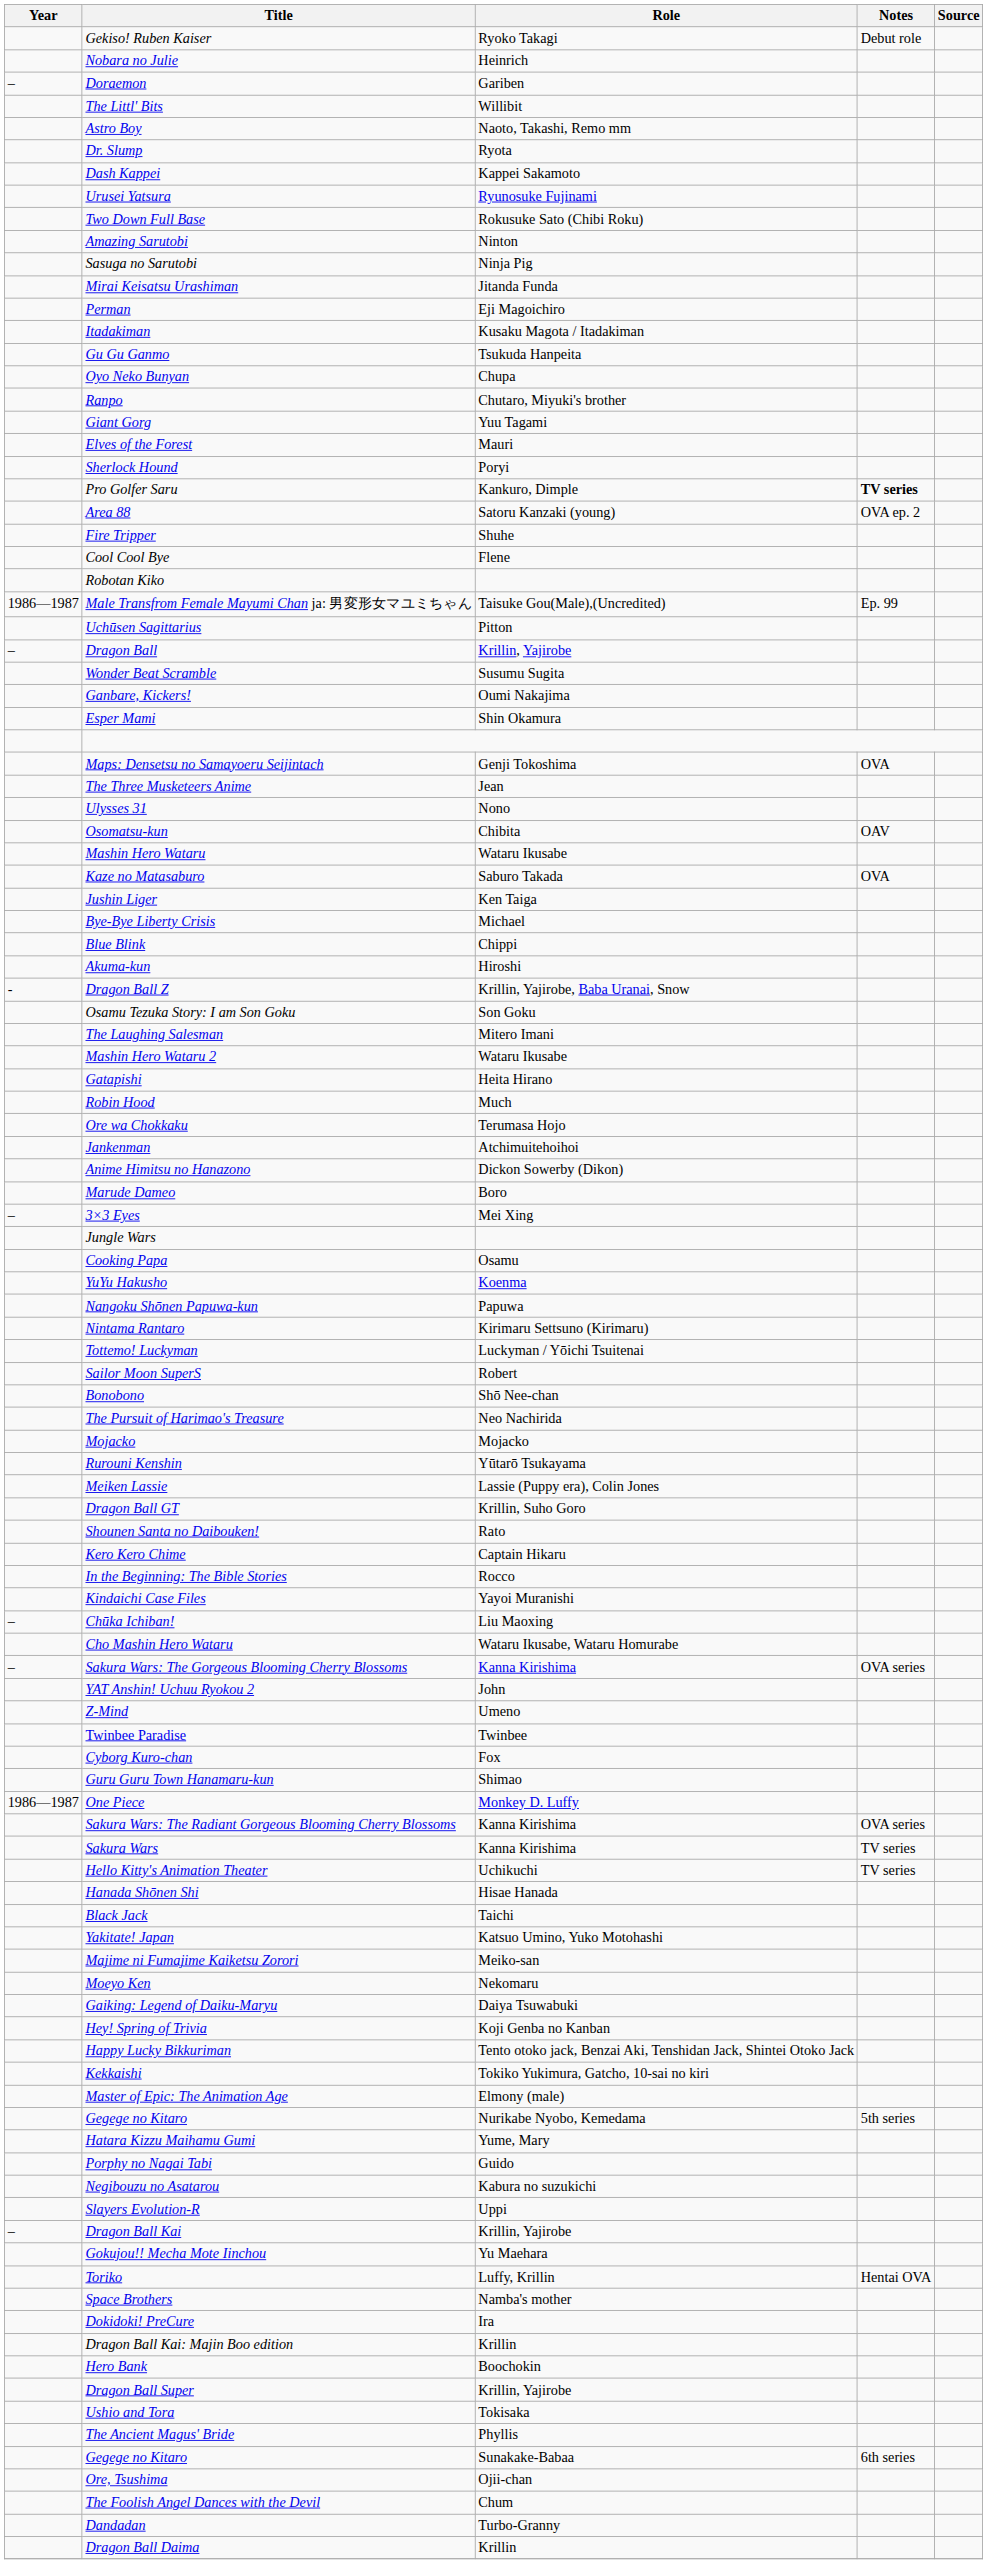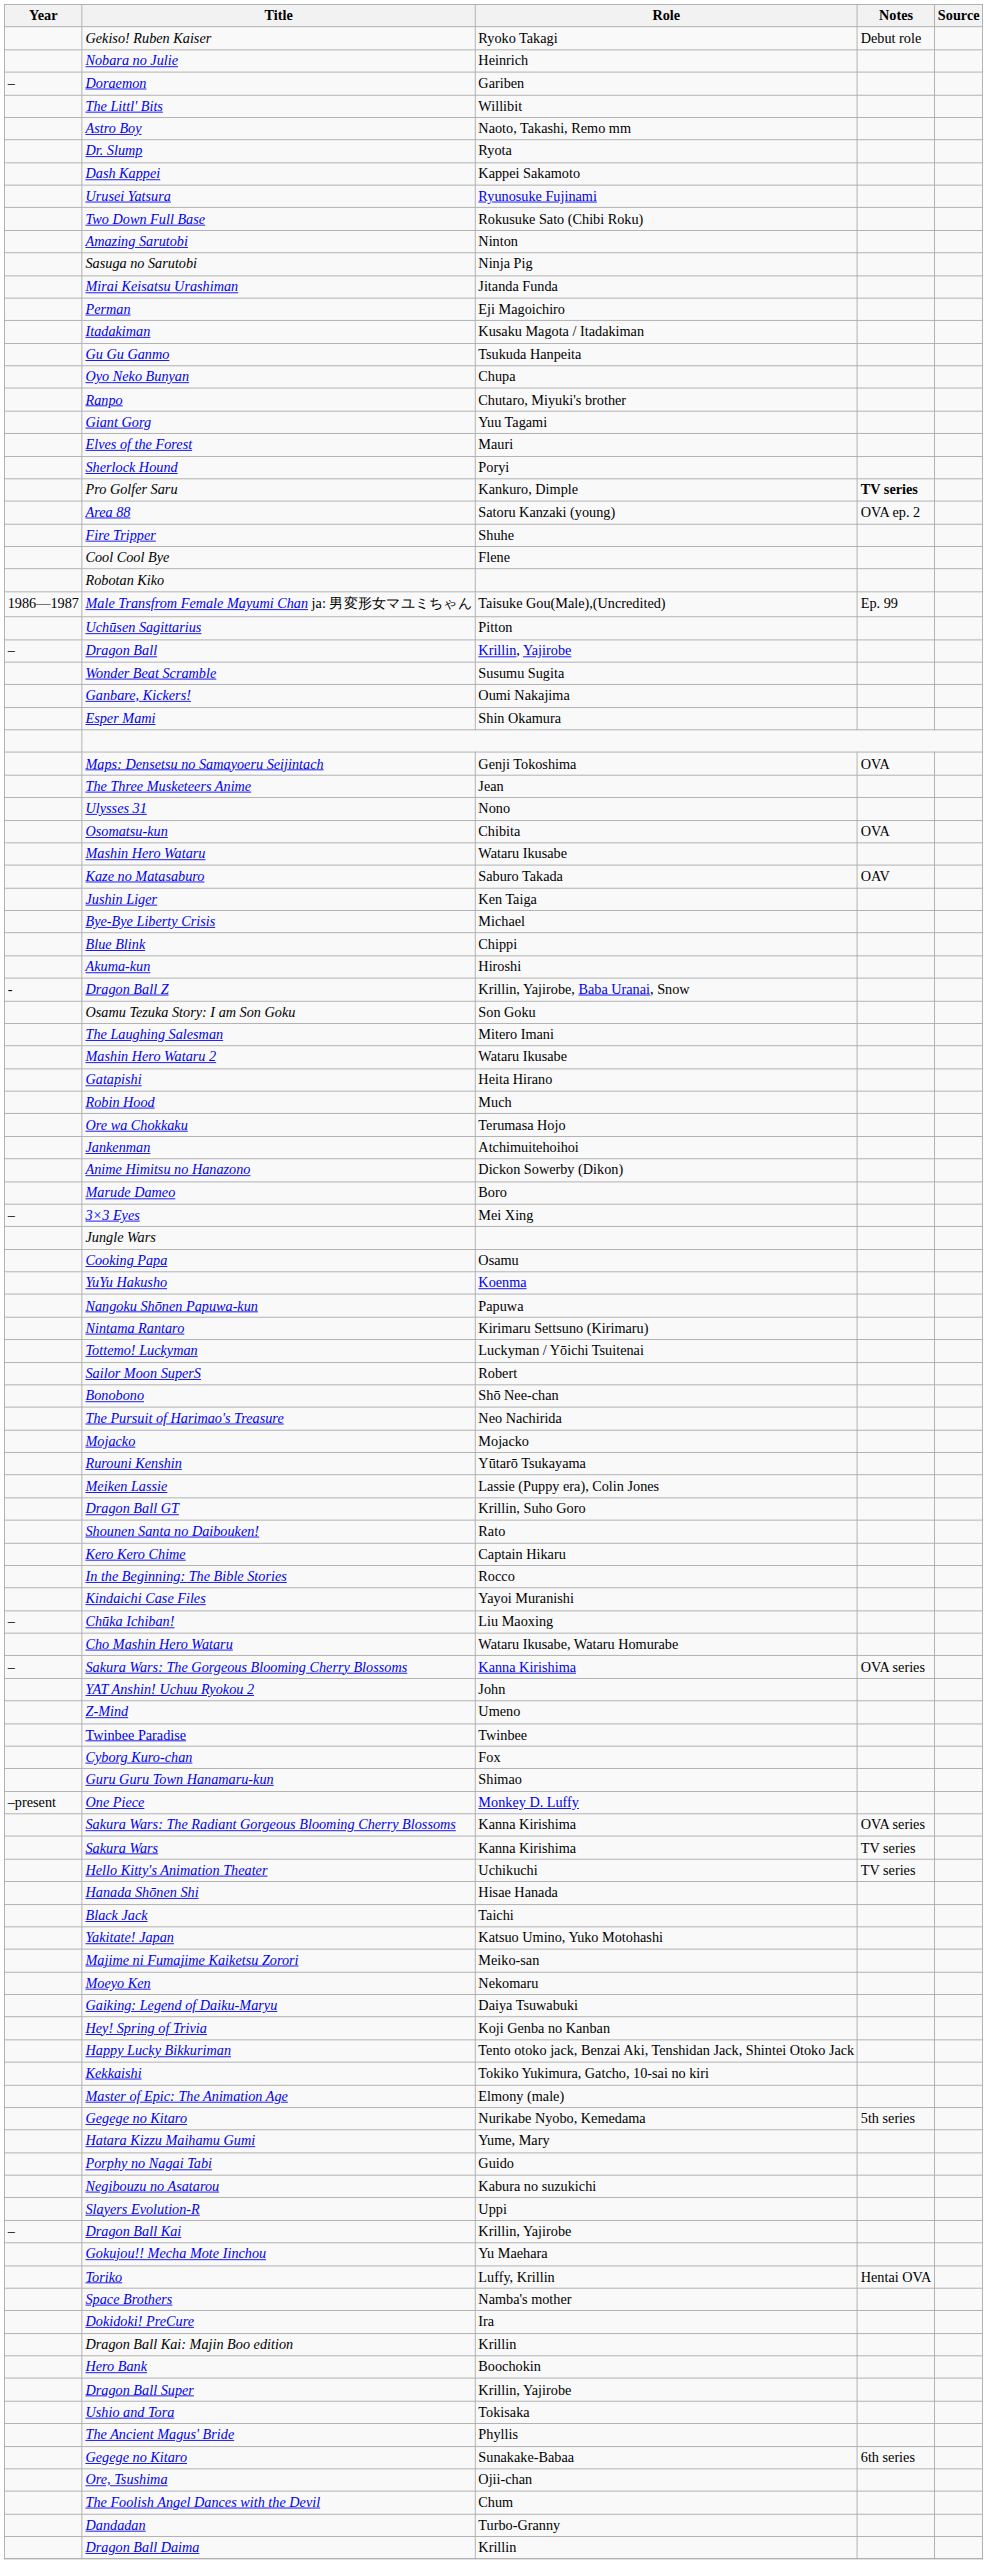Osomatsu-kun | Notes: OAV -> OVA
Kaze no Matasaburo | Notes: OVA -> OAV
One Piece | Year: 1986—1987 -> –present
